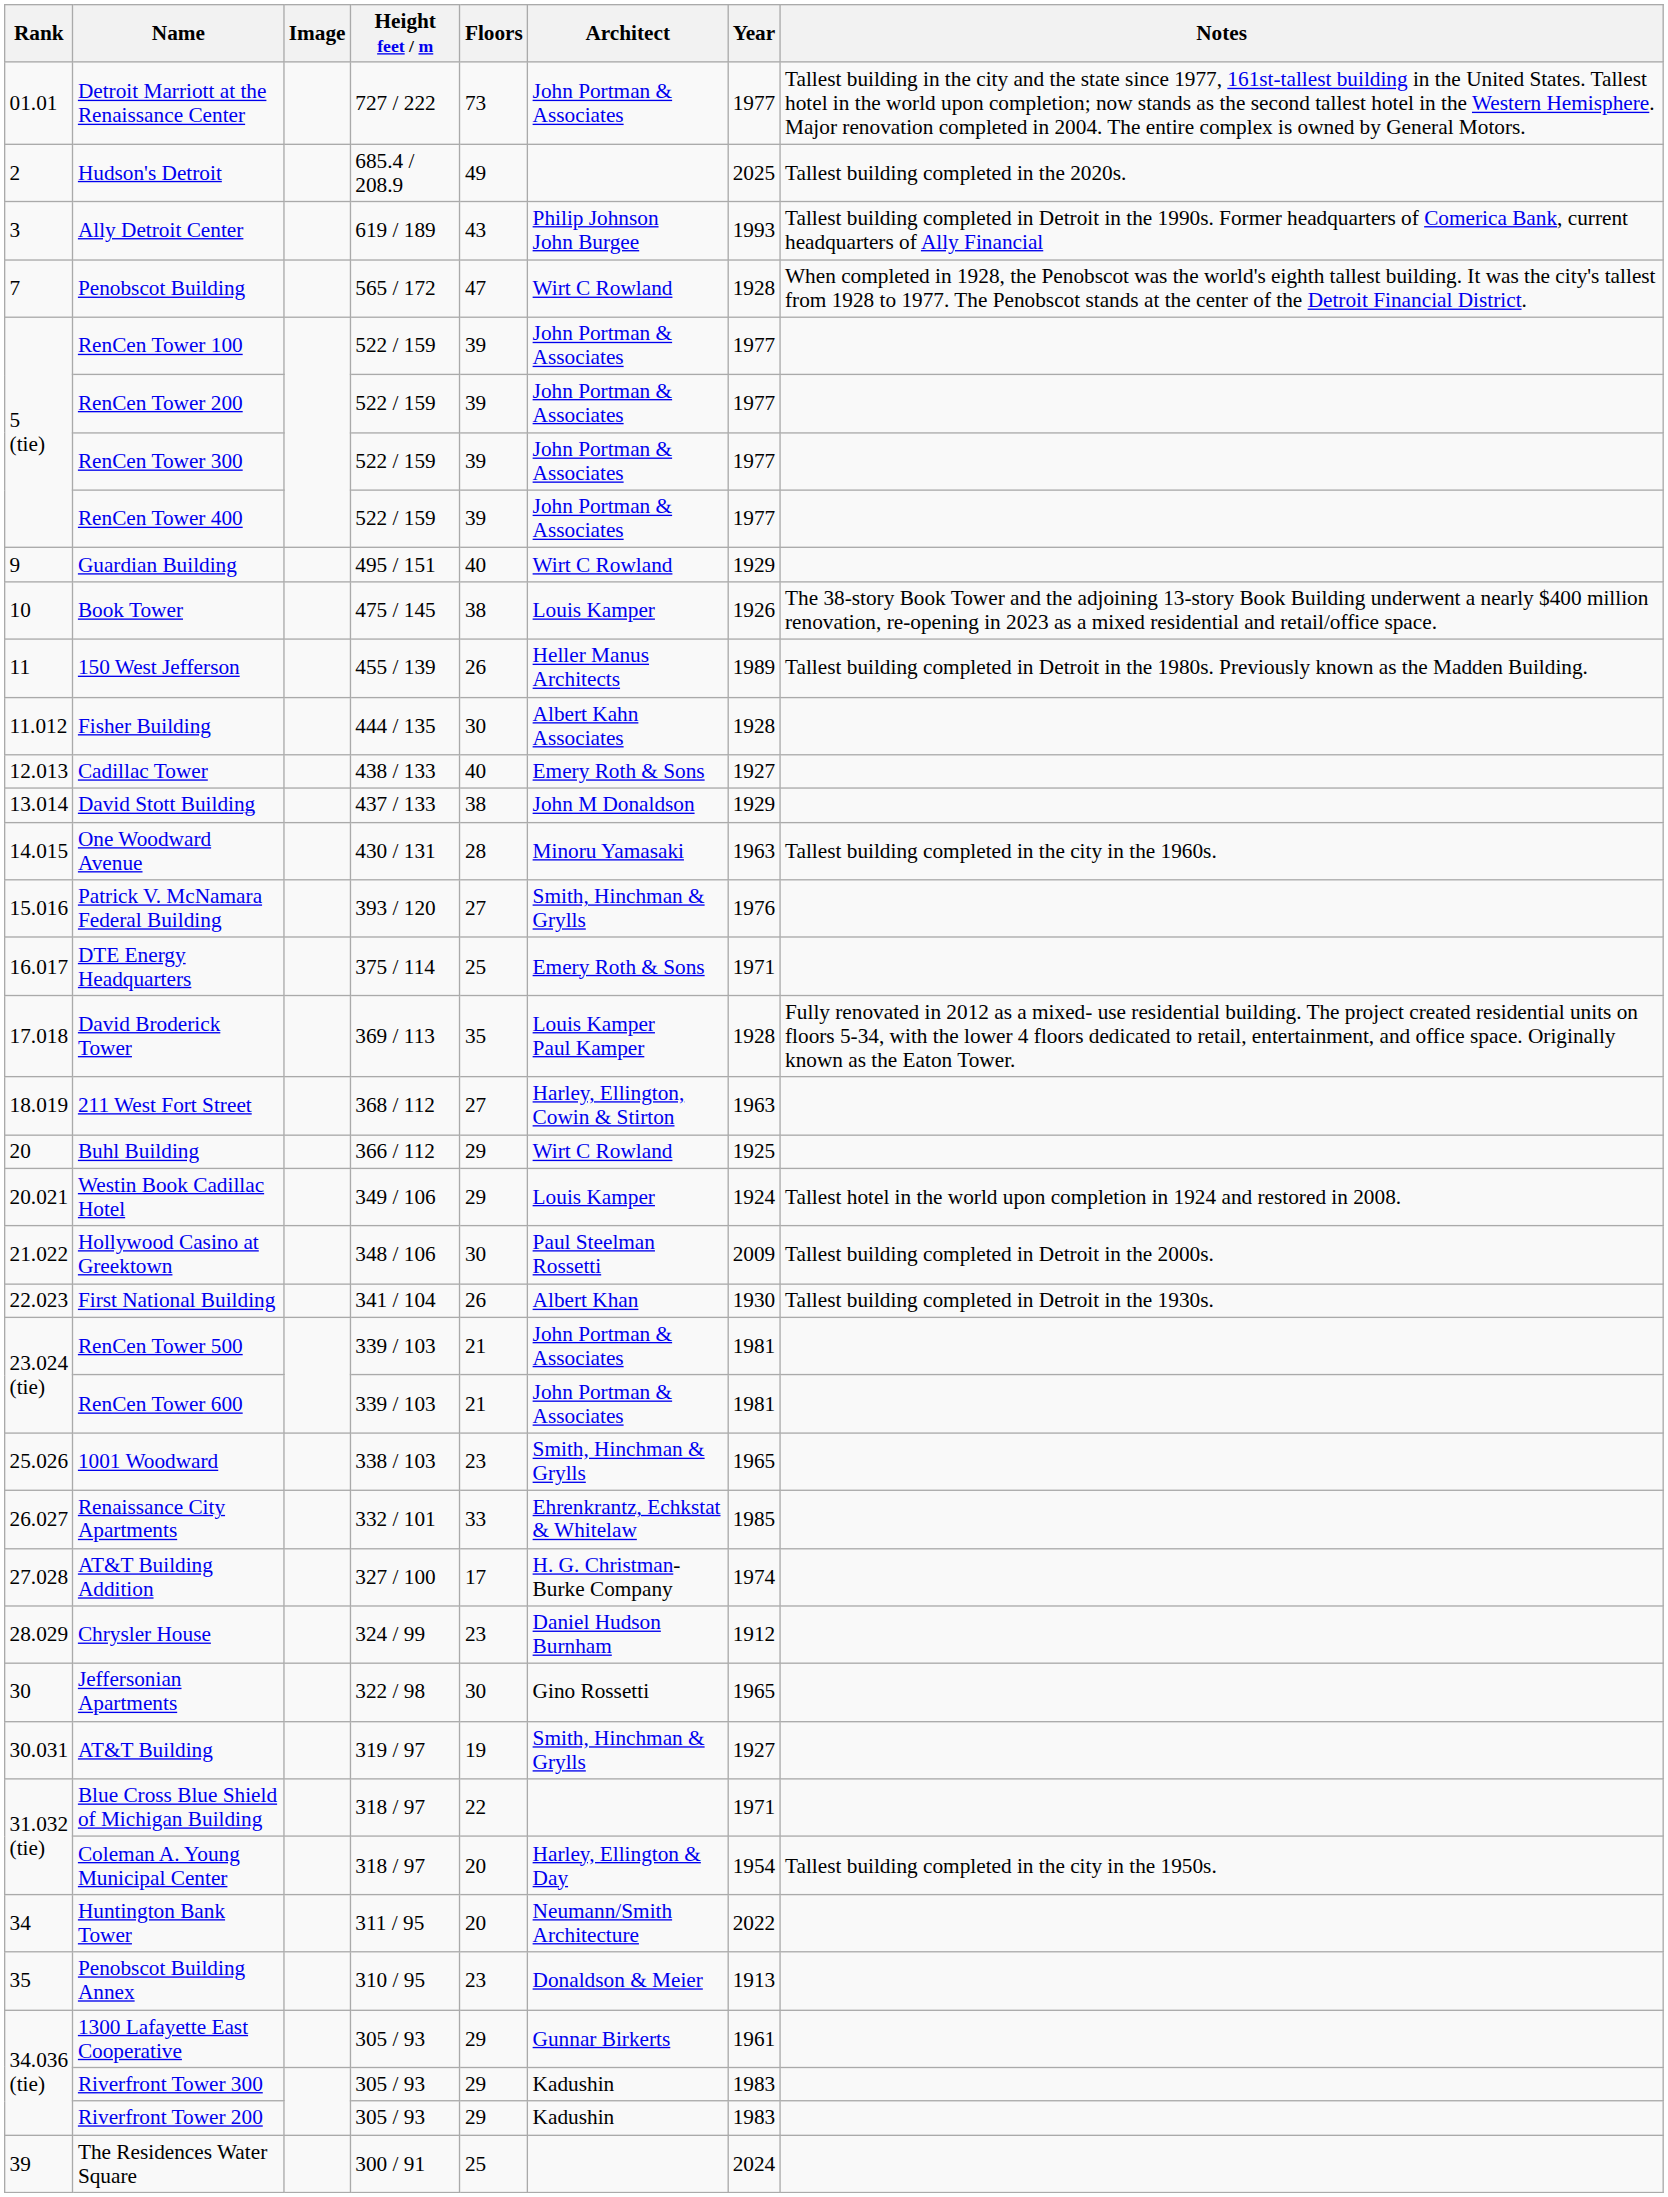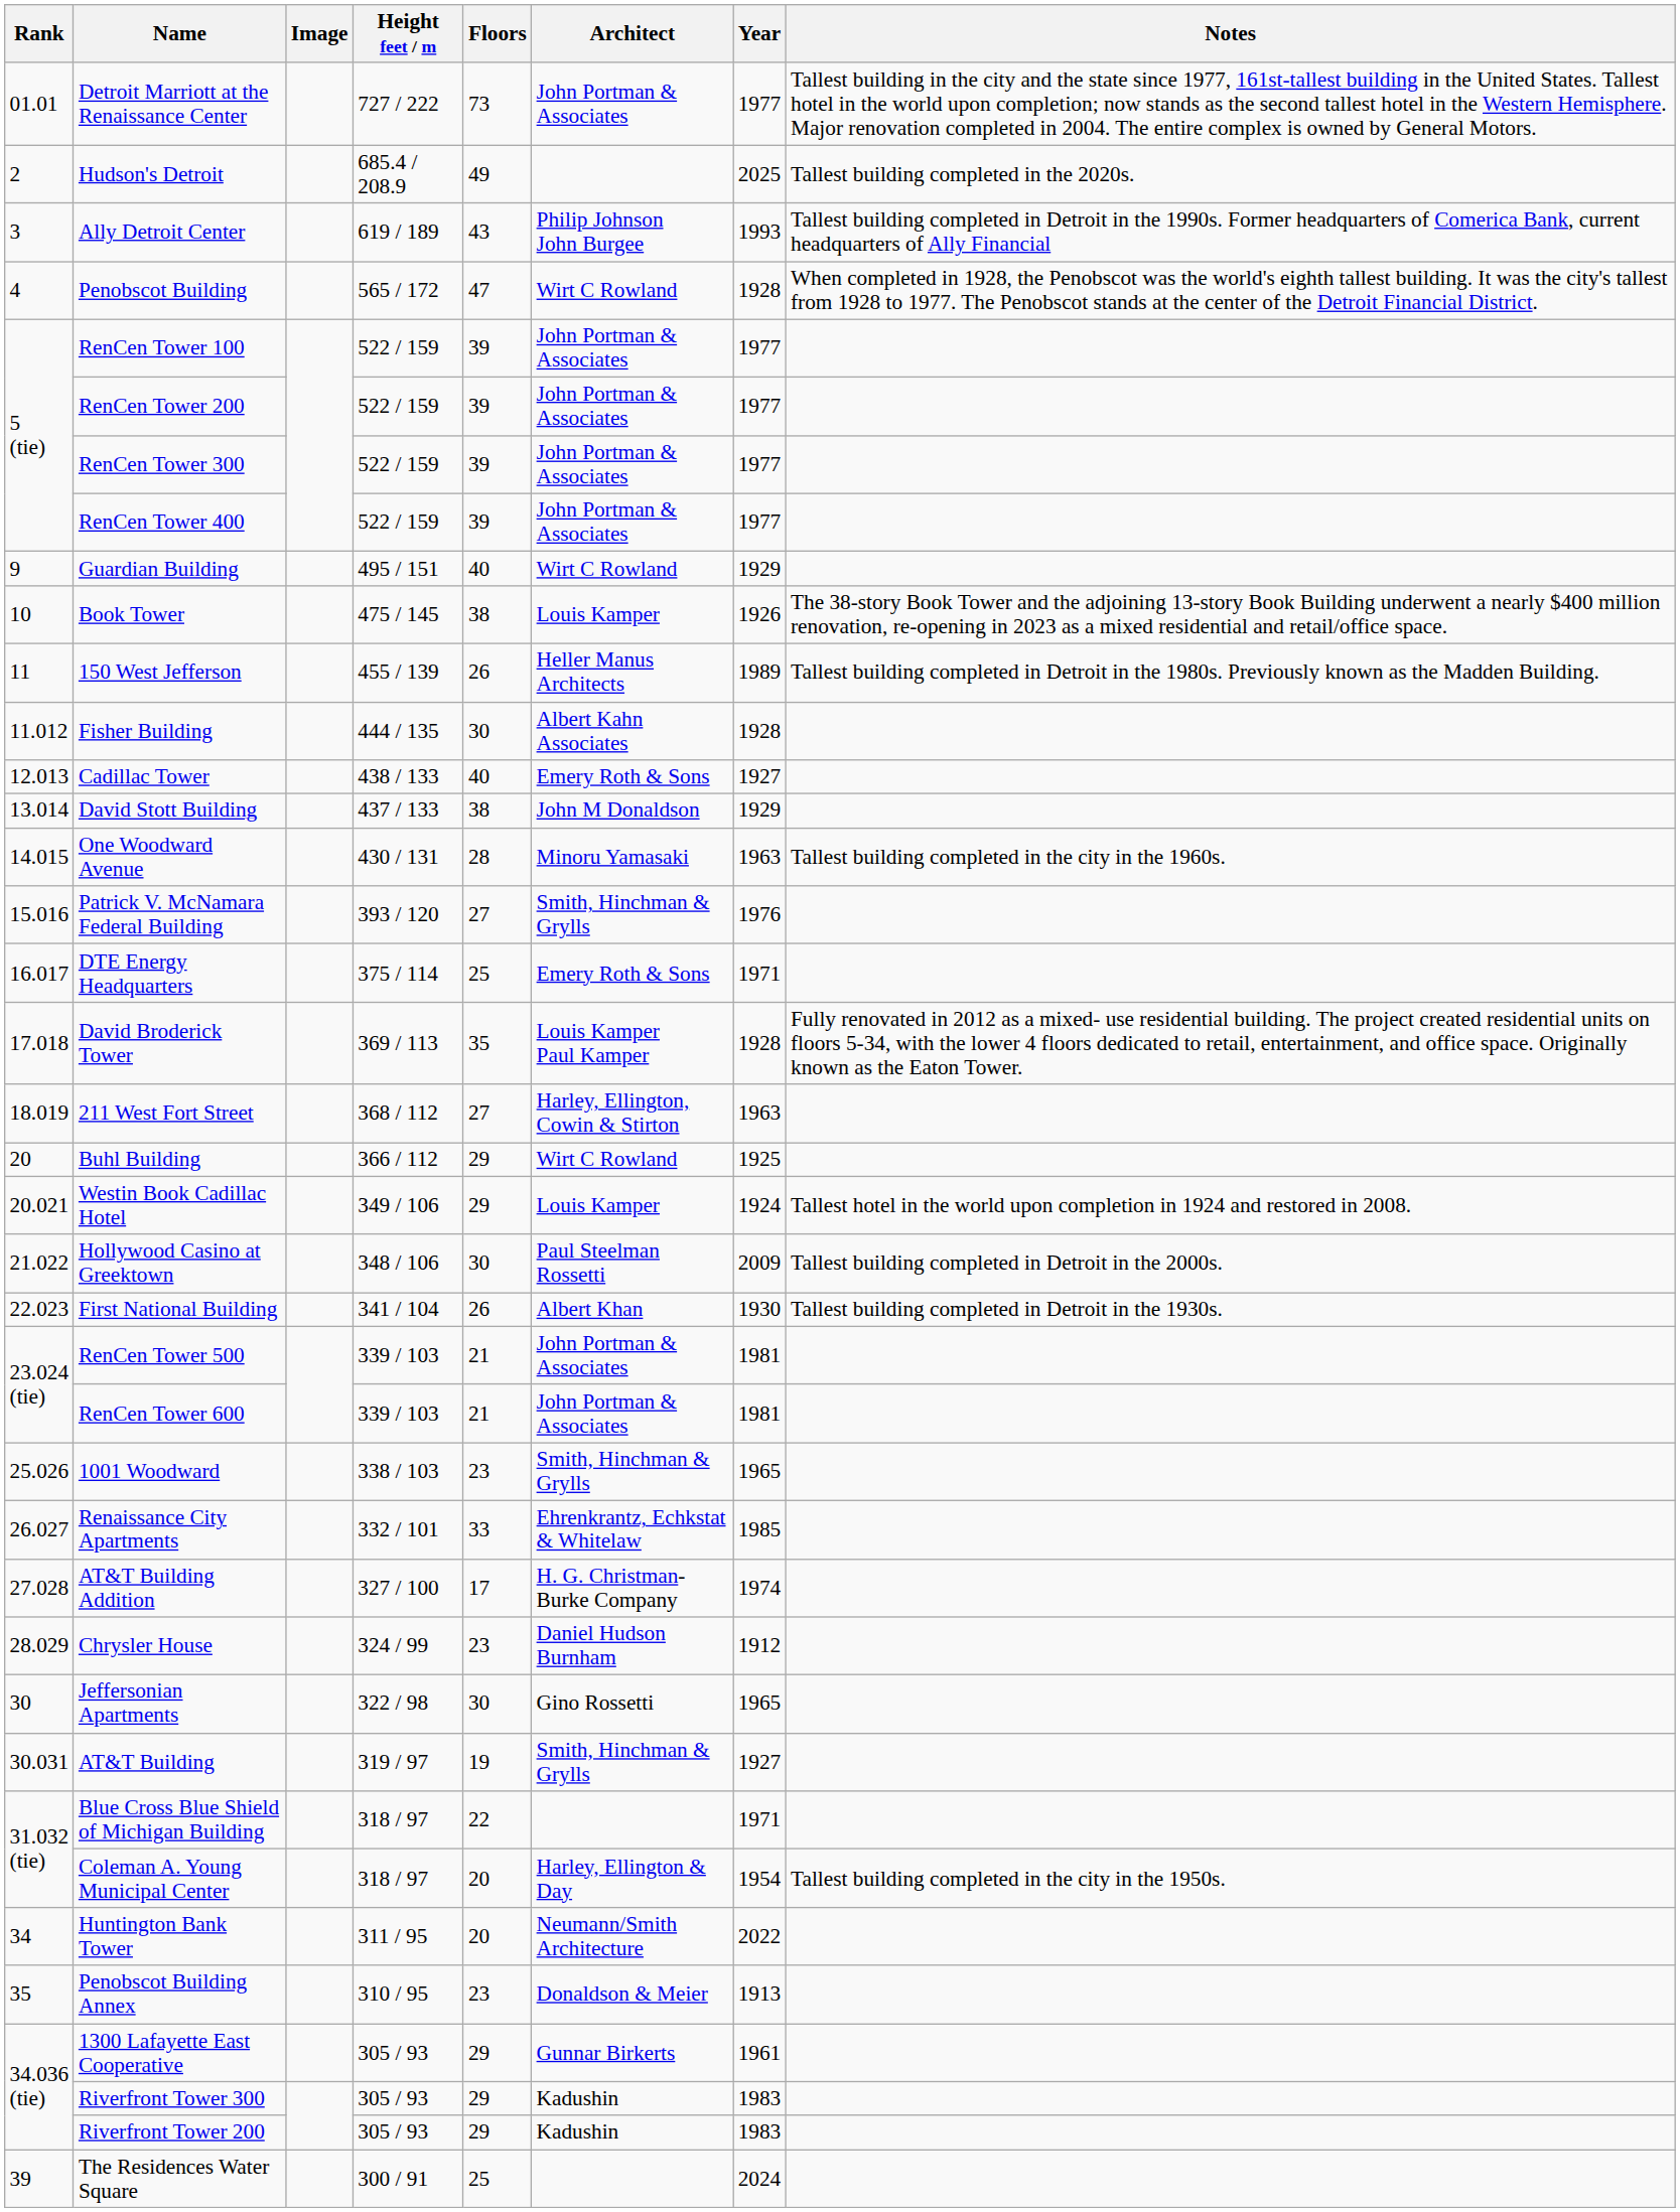Penobscot Building | Rank: 7 -> 4
